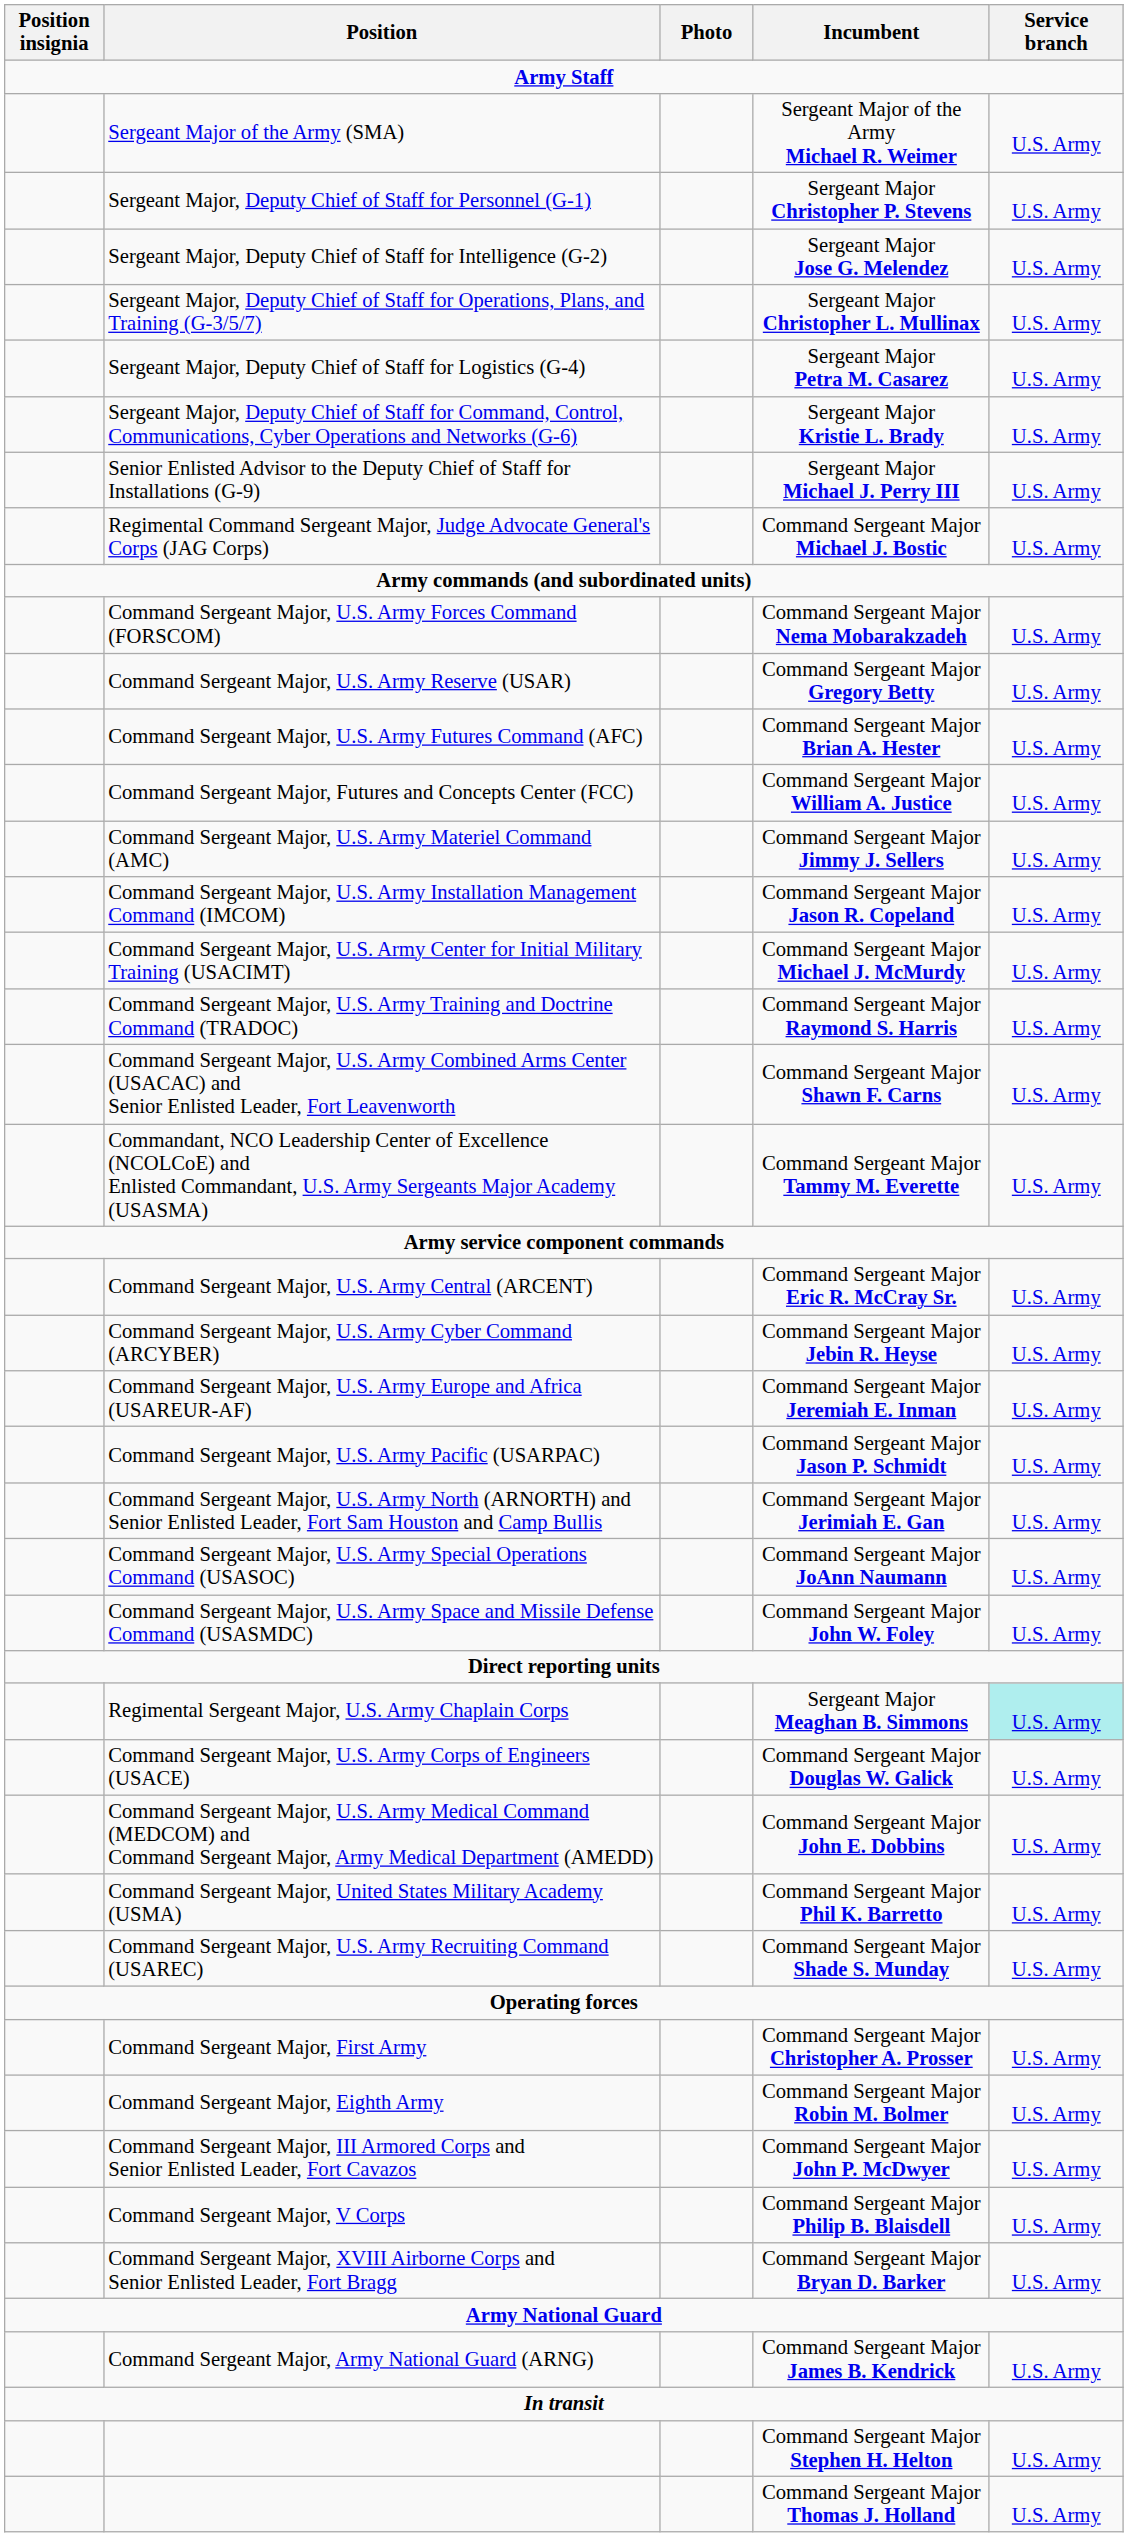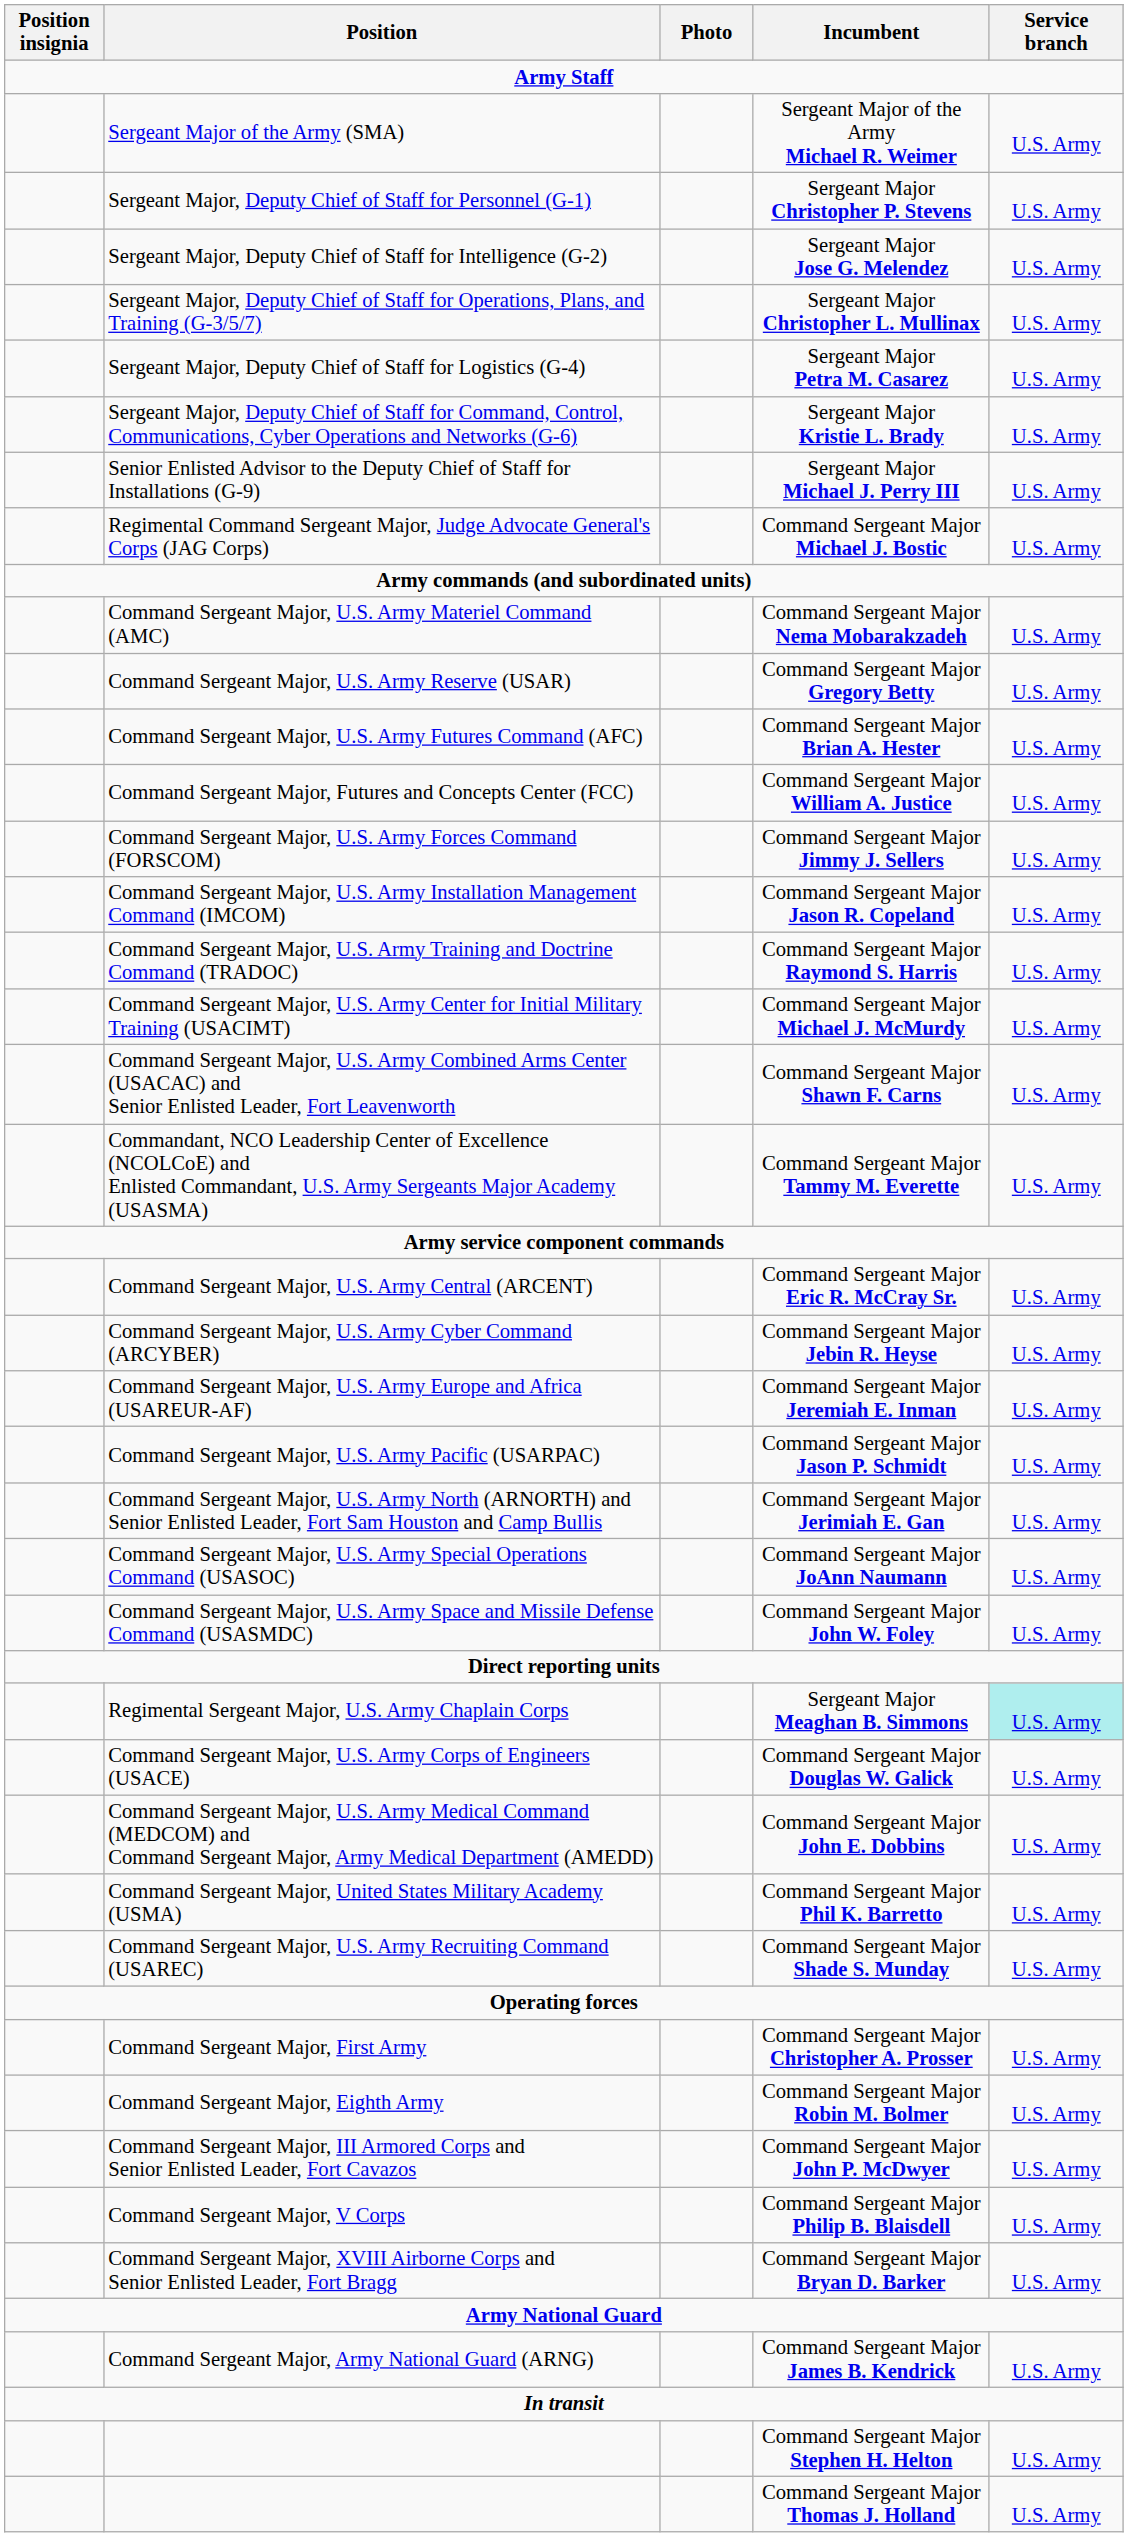Command Sergeant Major Nema Mobarakzadeh | Position: Command Sergeant Major, U.S. Army Forces Command (FORSCOM) -> Command Sergeant Major, U.S. Army Materiel Command (AMC)
Command Sergeant Major Jimmy J. Sellers | Position: Command Sergeant Major, U.S. Army Materiel Command (AMC) -> Command Sergeant Major, U.S. Army Forces Command (FORSCOM)
rows swapped: Command Sergeant Major Raymond S. Harris <-> Command Sergeant Major Michael J. McMurdy
